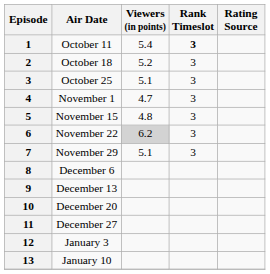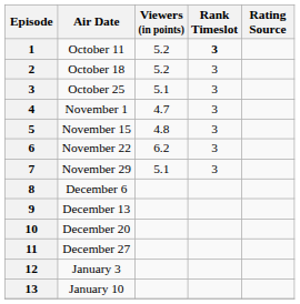October 11 | Viewers (in points): 5.4 -> 5.2
November 22 | Viewers (in points): lightgrey background -> no background
